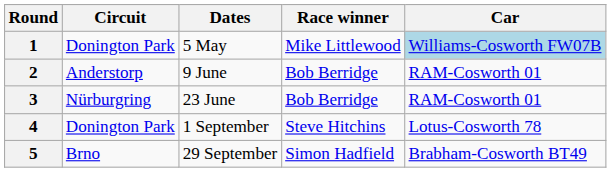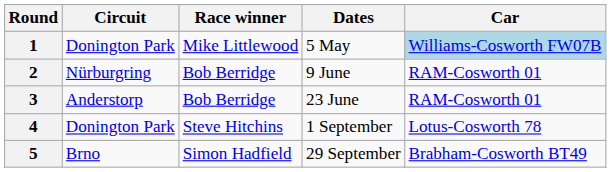columns swapped: Dates <-> Race winner
2 | Circuit: Anderstorp -> Nürburgring
3 | Circuit: Nürburgring -> Anderstorp
